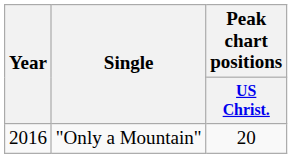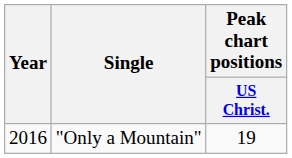"Only a Mountain" | Peak chart positions / US Christ.: 20 -> 19
